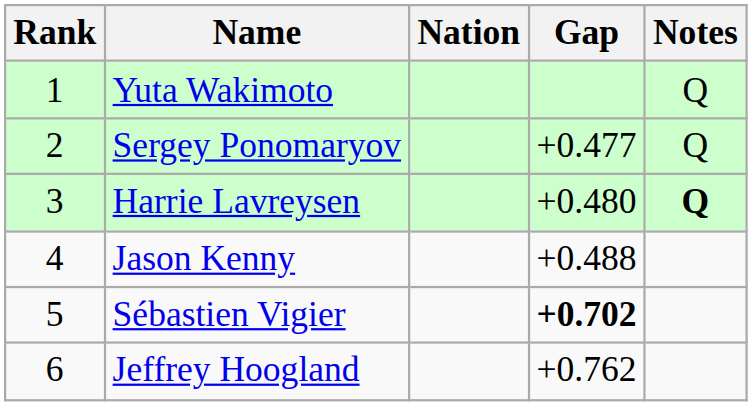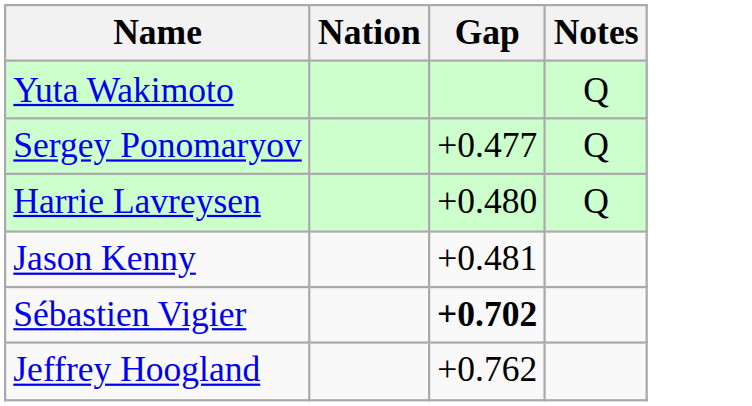- column: Rank | 1 | 2 | 3 | 4 | 5 | 6
Harrie Lavreysen | Notes: bold -> normal
Jason Kenny | Gap: +0.488 -> +0.481
